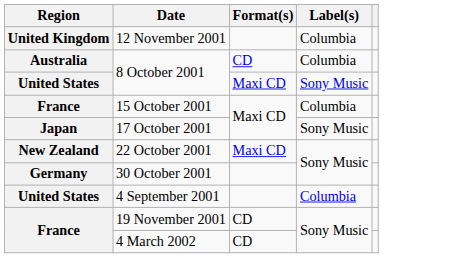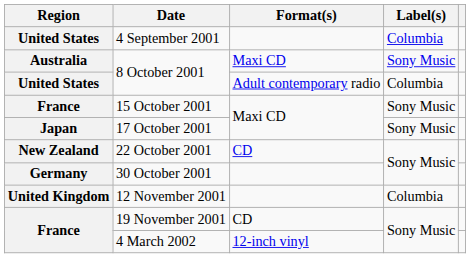rows swapped: 4 September 2001 <-> 12 November 2001
Australia / 8 October 2001 | Format(s): CD -> Maxi CD
Australia / 8 October 2001 | Label(s): Columbia -> Sony Music
United States / 8 October 2001 | Format(s): Maxi CD -> Adult contemporary radio
United States / 8 October 2001 | Label(s): Sony Music -> Columbia
15 October 2001 | Label(s): Columbia -> Sony Music
22 October 2001 | Format(s): Maxi CD -> CD
4 March 2002 | Format(s): CD -> 12-inch vinyl
